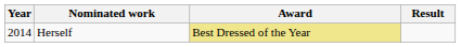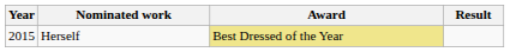Herself | Year: 2014 -> 2015
